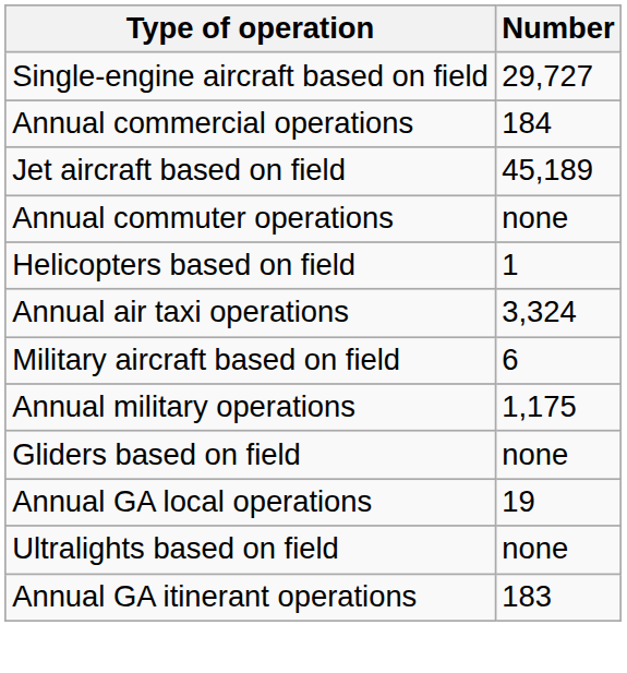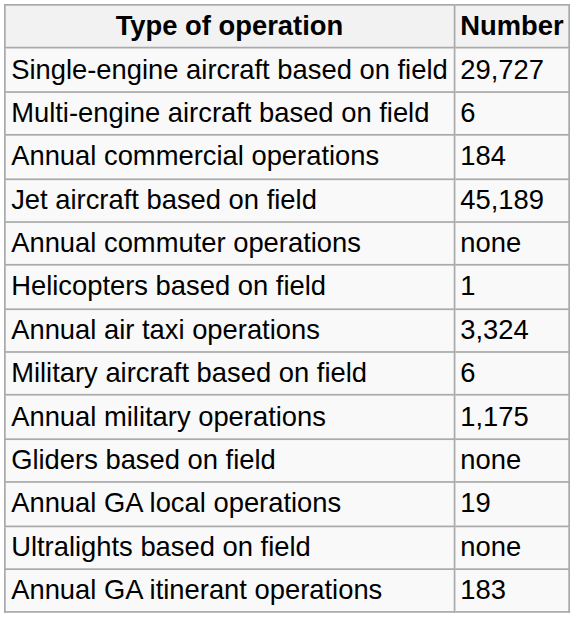+ row: Multi-engine aircraft based on field | 6
